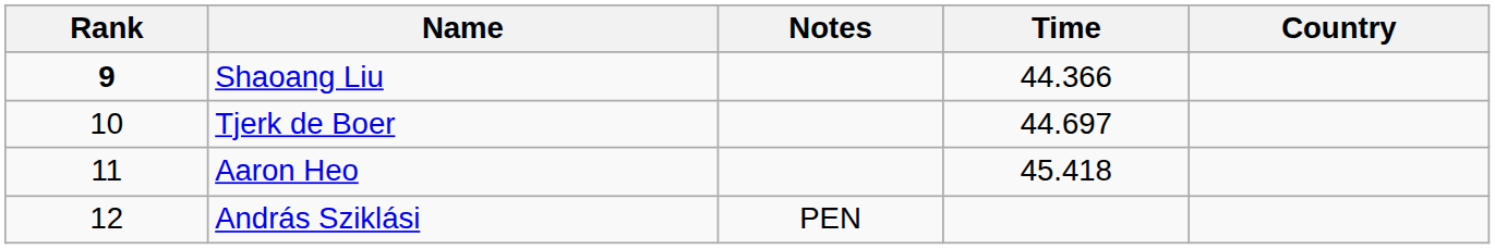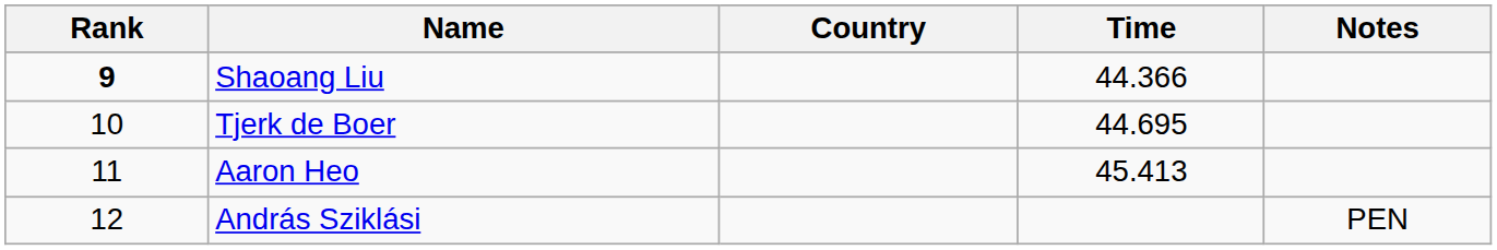columns swapped: Country <-> Notes
Tjerk de Boer | Time: 44.697 -> 44.695
Aaron Heo | Time: 45.418 -> 45.413
